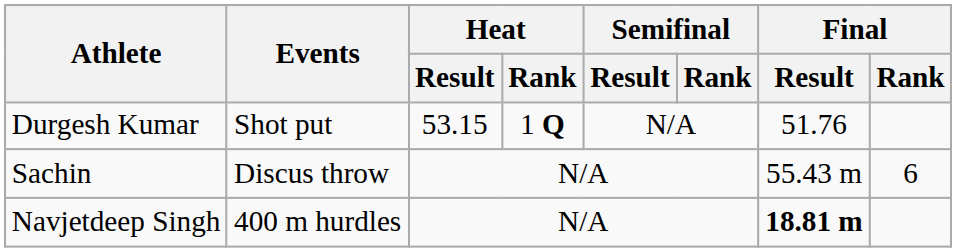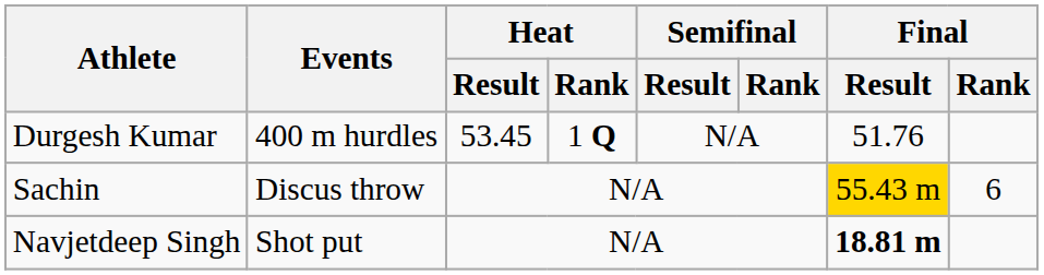Durgesh Kumar | Events: Shot put -> 400 m hurdles
Durgesh Kumar | Heat / Result: 53.15 -> 53.45
Sachin | Final / Result: no background -> gold background
Navjetdeep Singh | Events: 400 m hurdles -> Shot put
